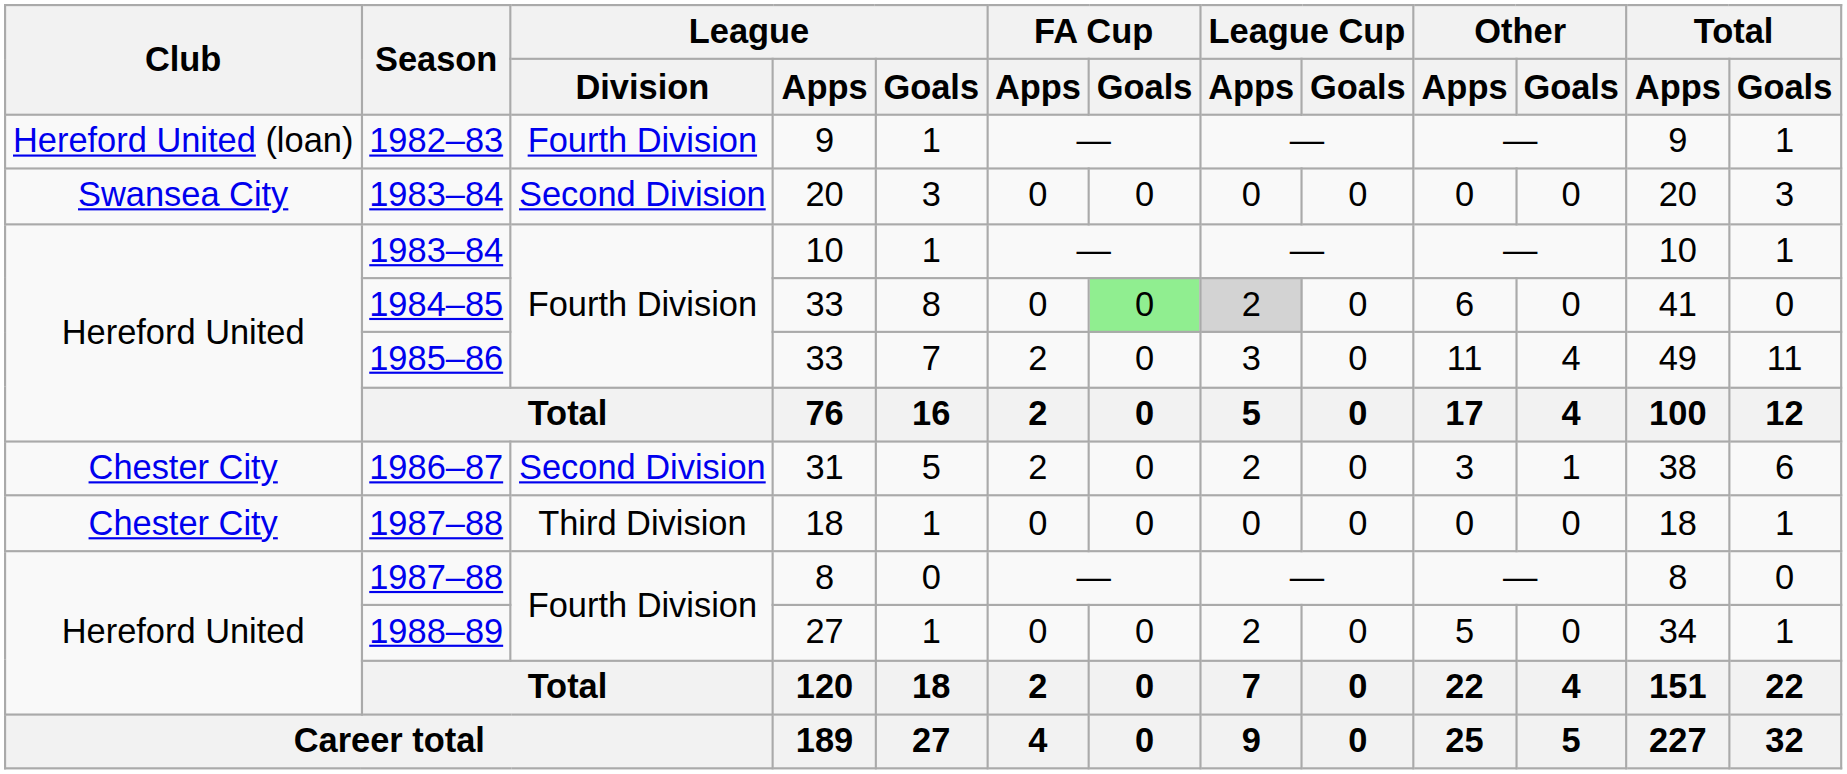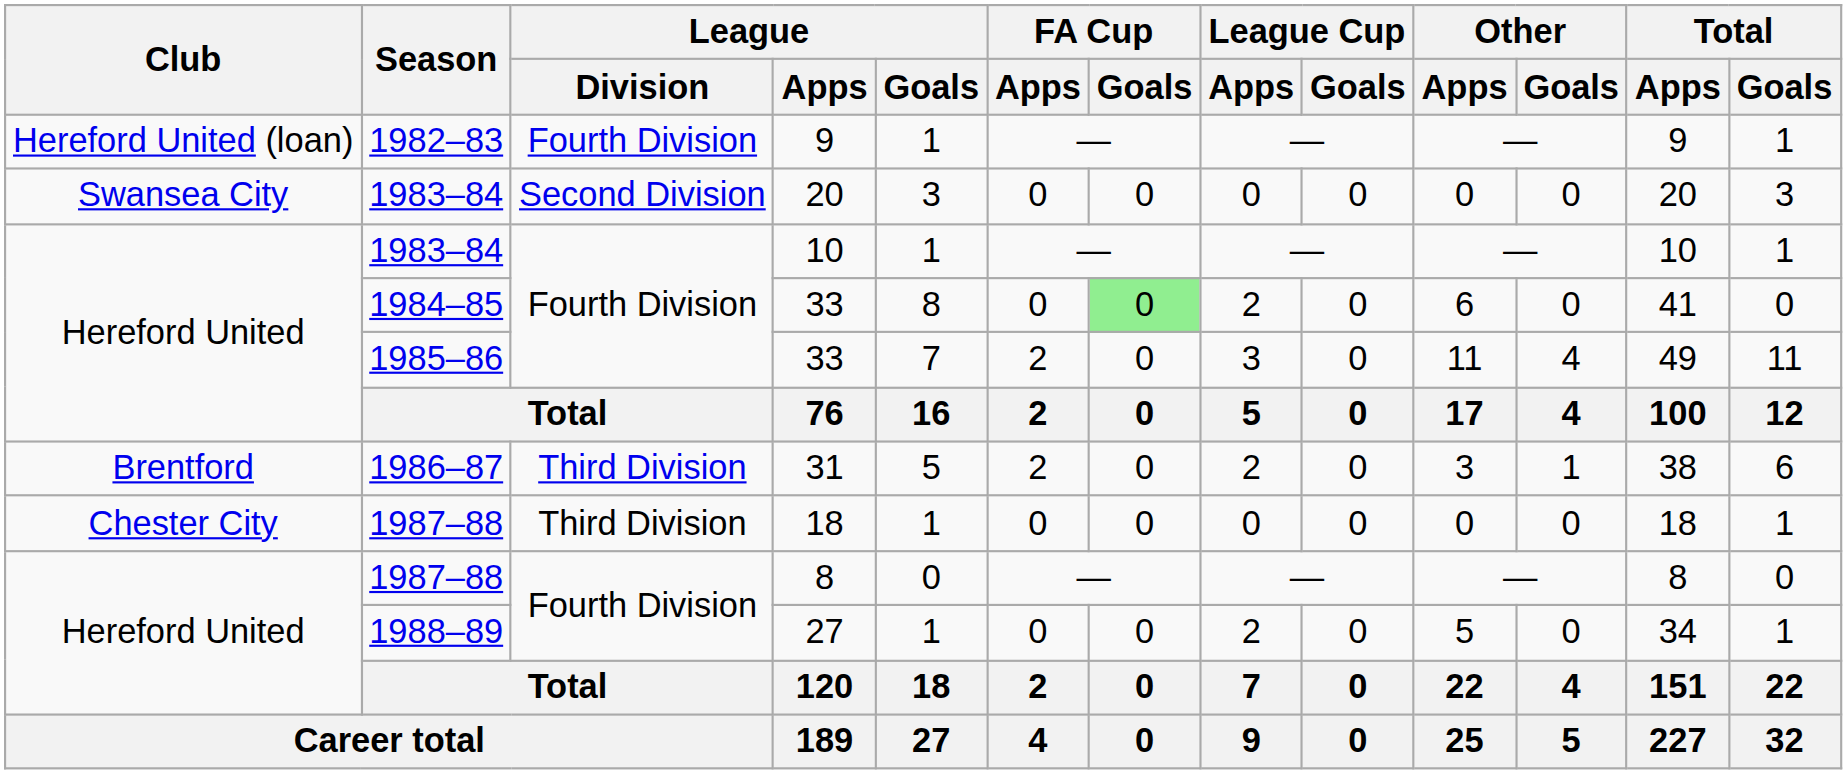1984–85 / 33 | League Cup / Apps: lightgrey background -> no background
31 | Club: Chester City -> Brentford
31 | League / Division: Second Division -> Third Division
